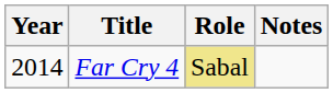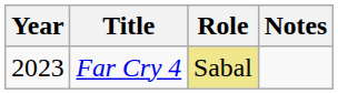Far Cry 4 | Year: 2014 -> 2023
